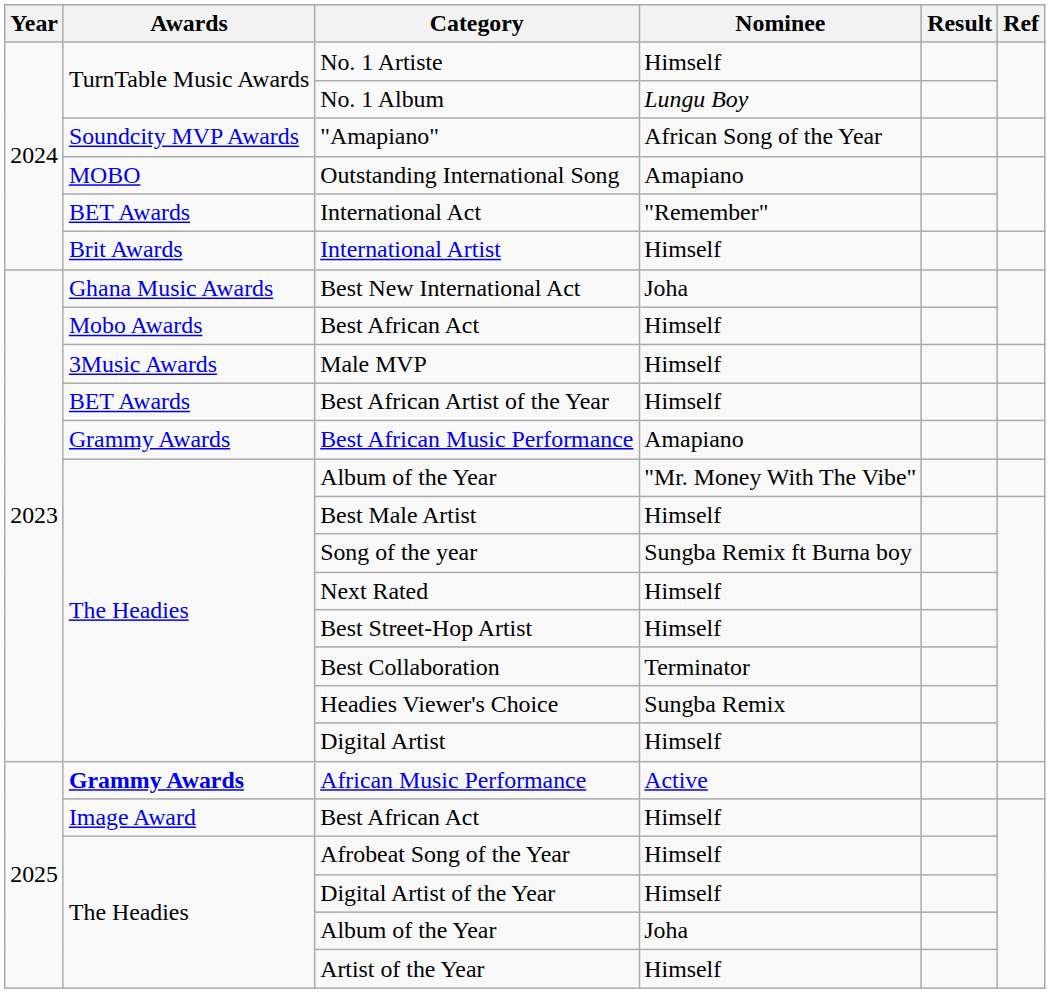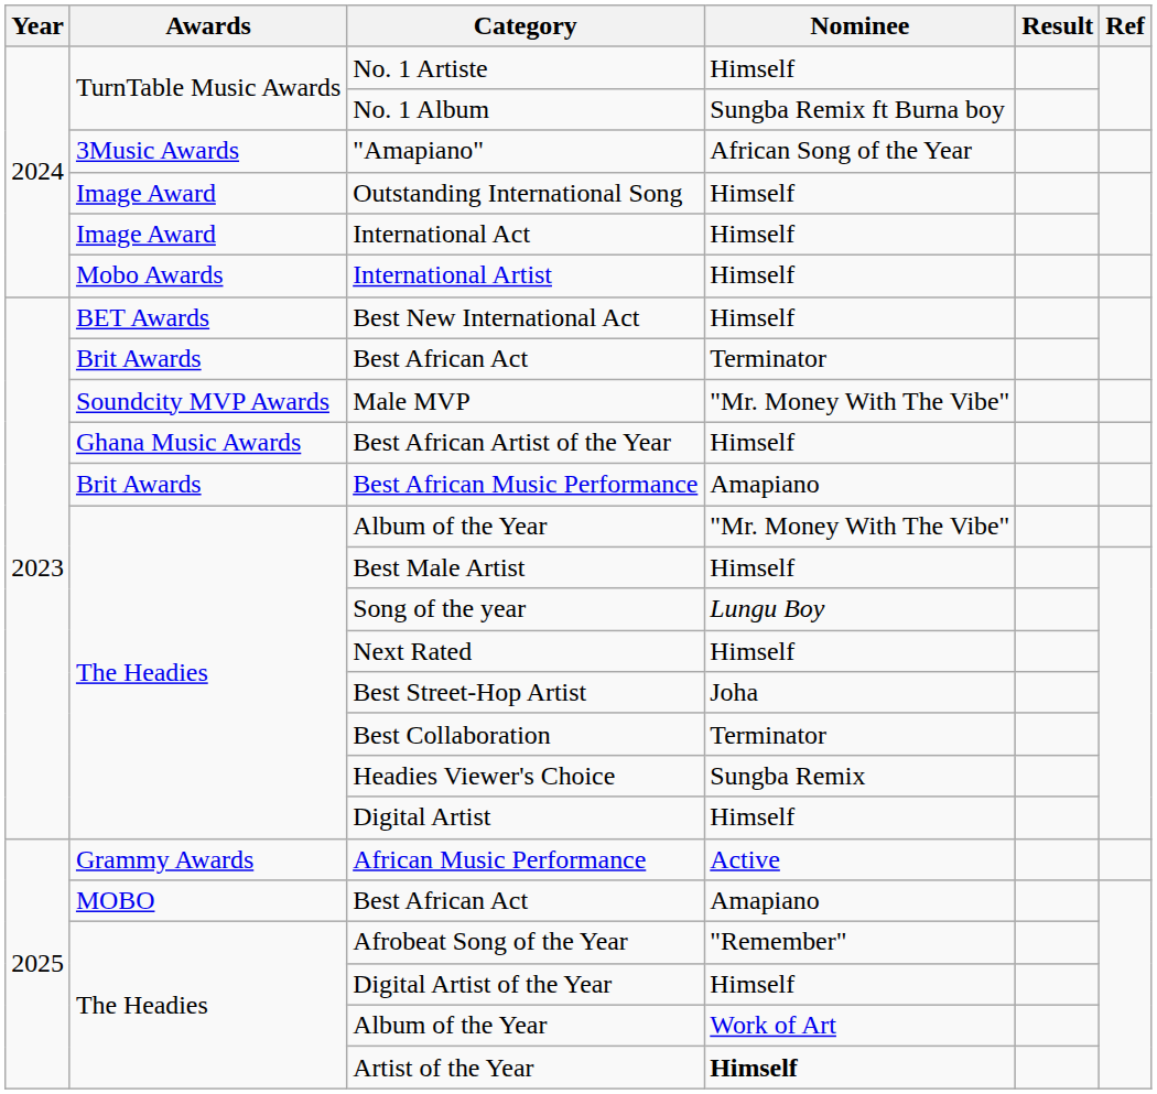No. 1 Album | Nominee: Lungu Boy -> Sungba Remix ft Burna boy
"Amapiano" | Awards: Soundcity MVP Awards -> 3Music Awards
Outstanding International Song | Awards: MOBO -> Image Award
Outstanding International Song | Nominee: Amapiano -> Himself
International Act | Awards: BET Awards -> Image Award
International Act | Nominee: "Remember" -> Himself
International Artist | Awards: Brit Awards -> Mobo Awards
Best New International Act | Awards: Ghana Music Awards -> BET Awards
Best New International Act | Nominee: Joha -> Himself
2023 / Best African Act | Awards: Mobo Awards -> Brit Awards
2023 / Best African Act | Nominee: Himself -> Terminator
Male MVP | Awards: 3Music Awards -> Soundcity MVP Awards
Male MVP | Nominee: Himself -> "Mr. Money With The Vibe"
Best African Artist of the Year | Awards: BET Awards -> Ghana Music Awards
Best African Music Performance | Awards: Grammy Awards -> Brit Awards
Song of the year | Nominee: Sungba Remix ft Burna boy -> Lungu Boy
Best Street-Hop Artist | Nominee: Himself -> Joha
African Music Performance | Awards: bold -> normal
2025 / Best African Act | Awards: Image Award -> MOBO
2025 / Best African Act | Nominee: Himself -> Amapiano
Afrobeat Song of the Year | Nominee: Himself -> "Remember"
2025 / Album of the Year | Nominee: Joha -> Work of Art
Artist of the Year | Nominee: normal -> bold
